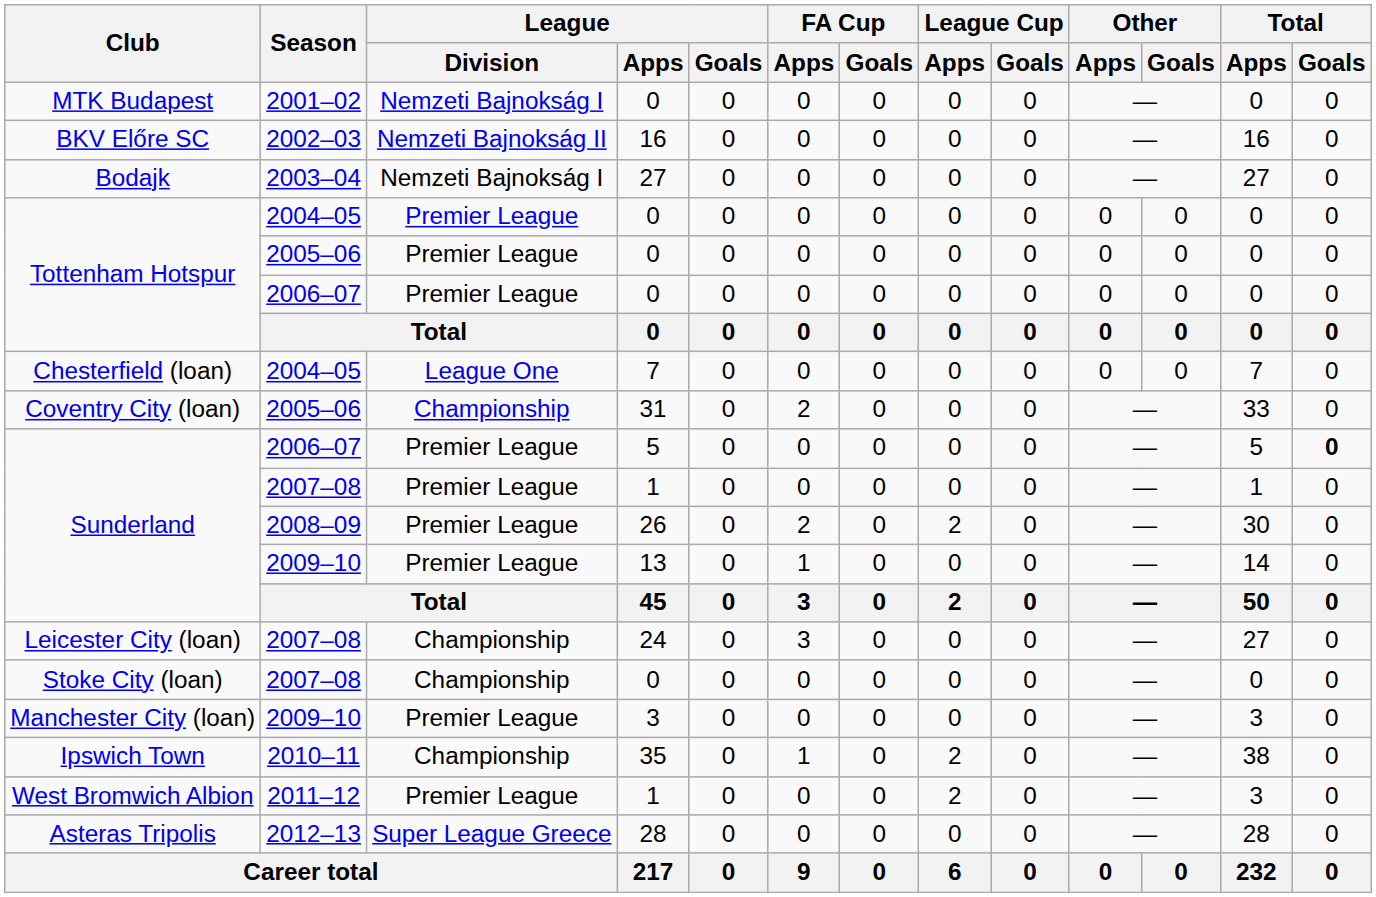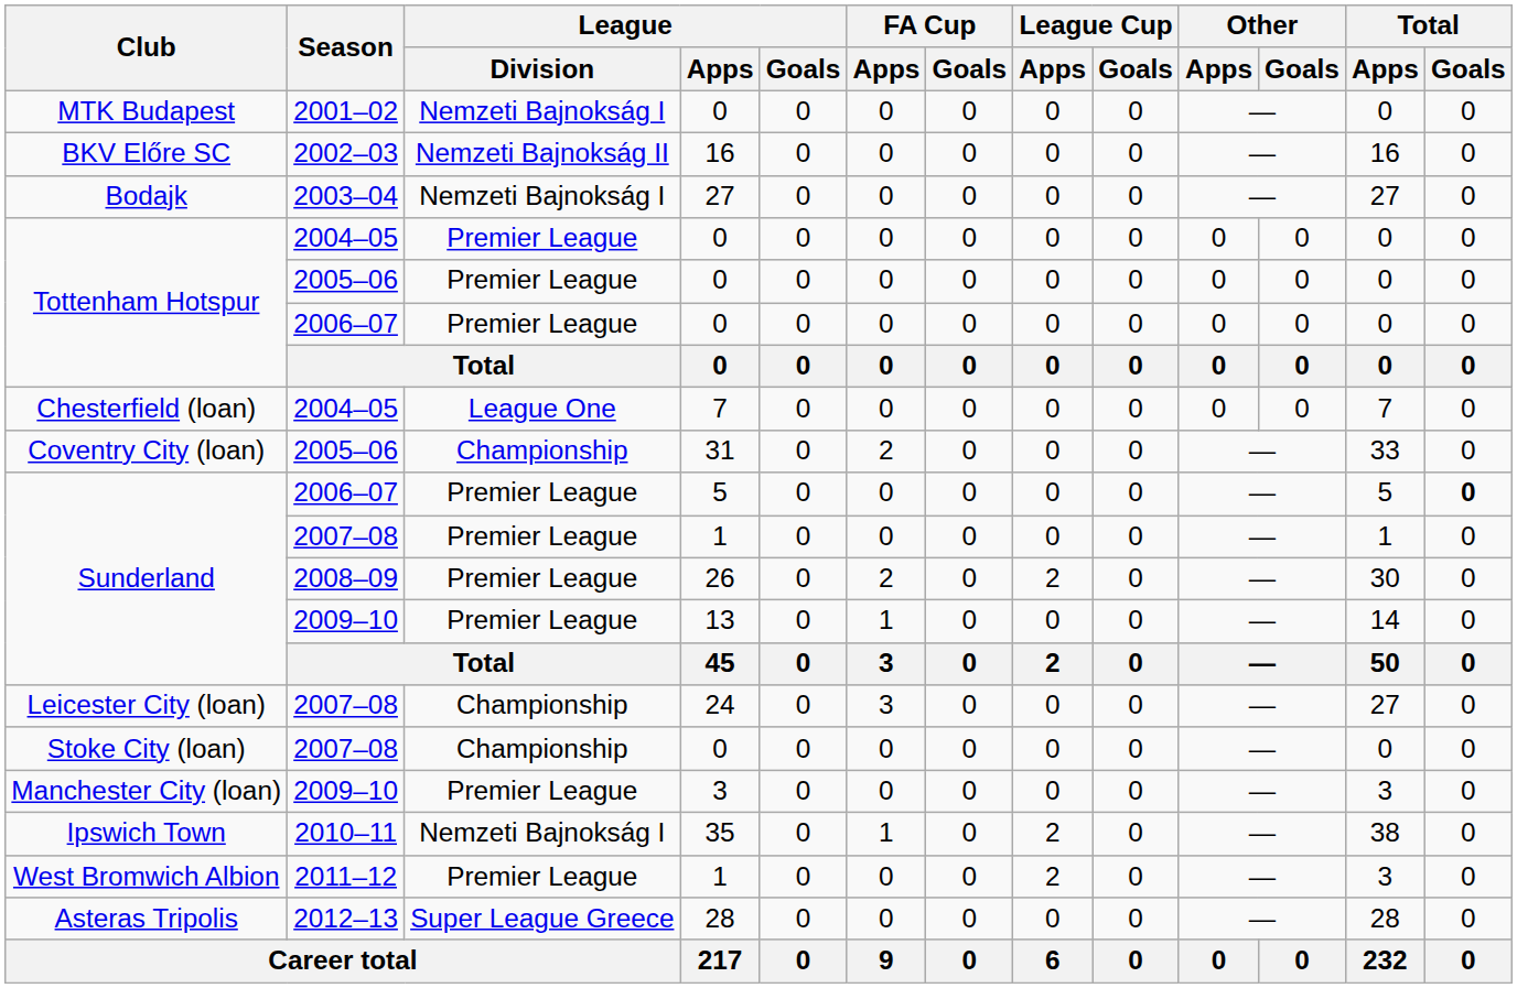Ipswich Town | League / Division: Championship -> Nemzeti Bajnokság I
